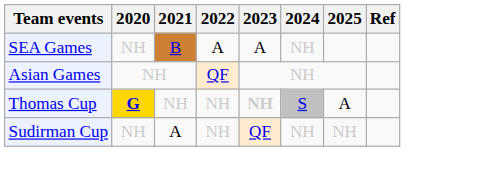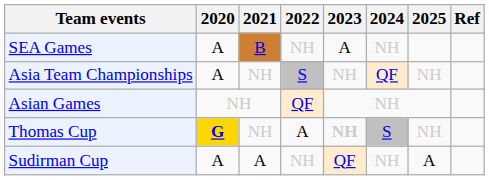SEA Games | 2020: NH -> A
SEA Games | 2022: A -> NH
+ row: Asia Team Championships | A | NH | S | NH | QF | NH
Thomas Cup | 2022: NH -> A
Thomas Cup | 2025: A -> NH
Sudirman Cup | 2020: NH -> A
Sudirman Cup | 2025: NH -> A
